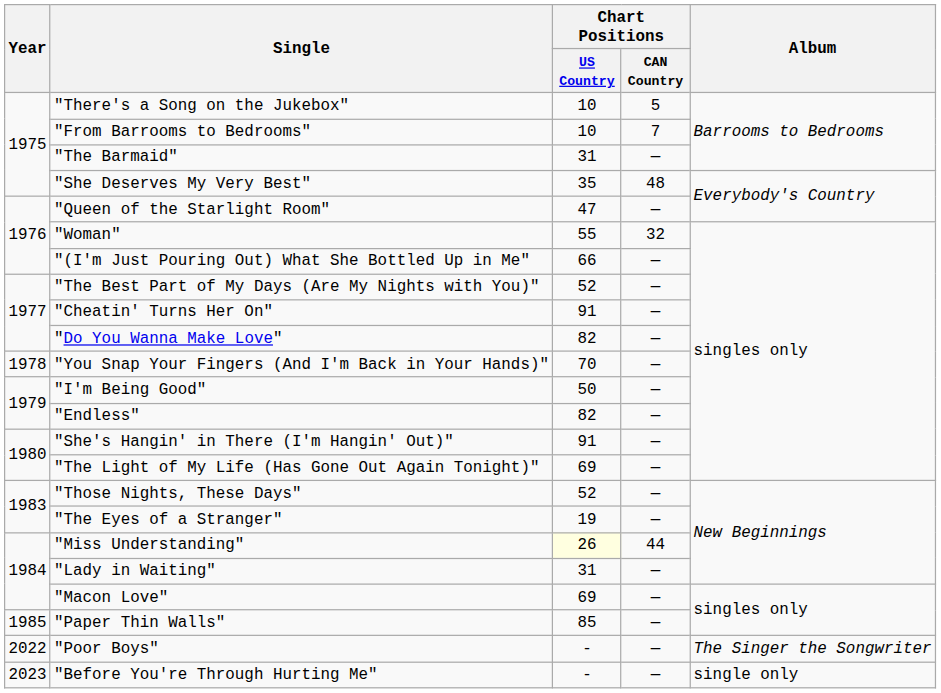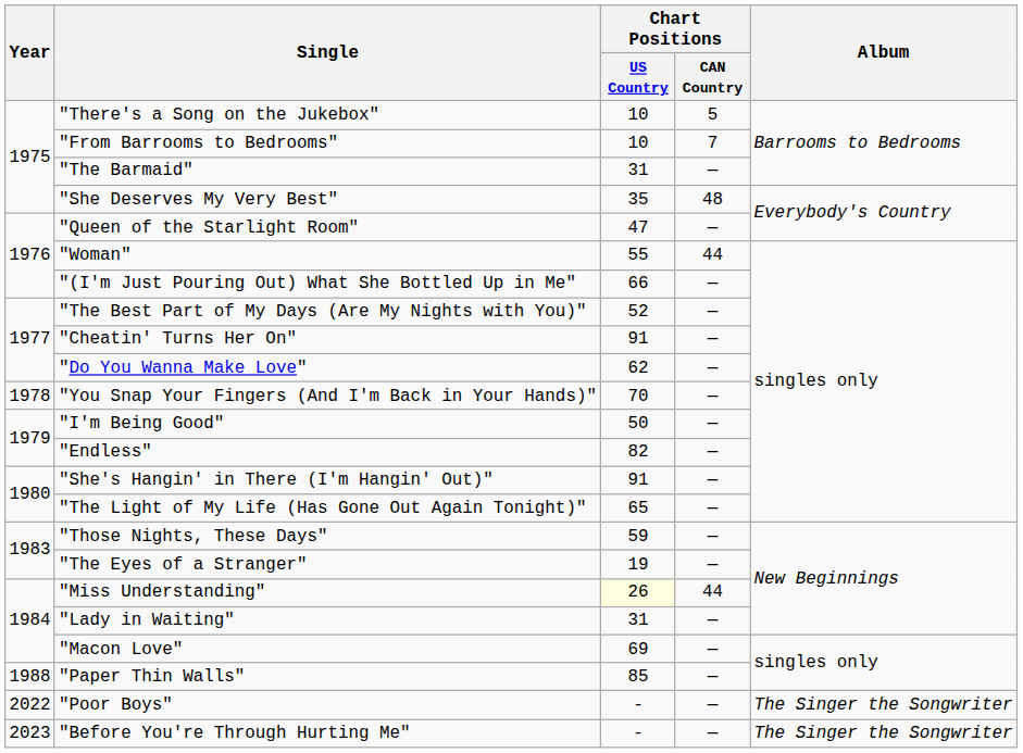"Woman" | Chart Positions / CAN Country: 32 -> 44
"Do You Wanna Make Love" | Chart Positions / US Country: 82 -> 62
"The Light of My Life (Has Gone Out Again Tonight)" | Chart Positions / US Country: 69 -> 65
"Those Nights, These Days" | Chart Positions / US Country: 52 -> 59
"Paper Thin Walls" | Year: 1985 -> 1988
"Before You're Through Hurting Me" | Album: single only -> The Singer the Songwriter
